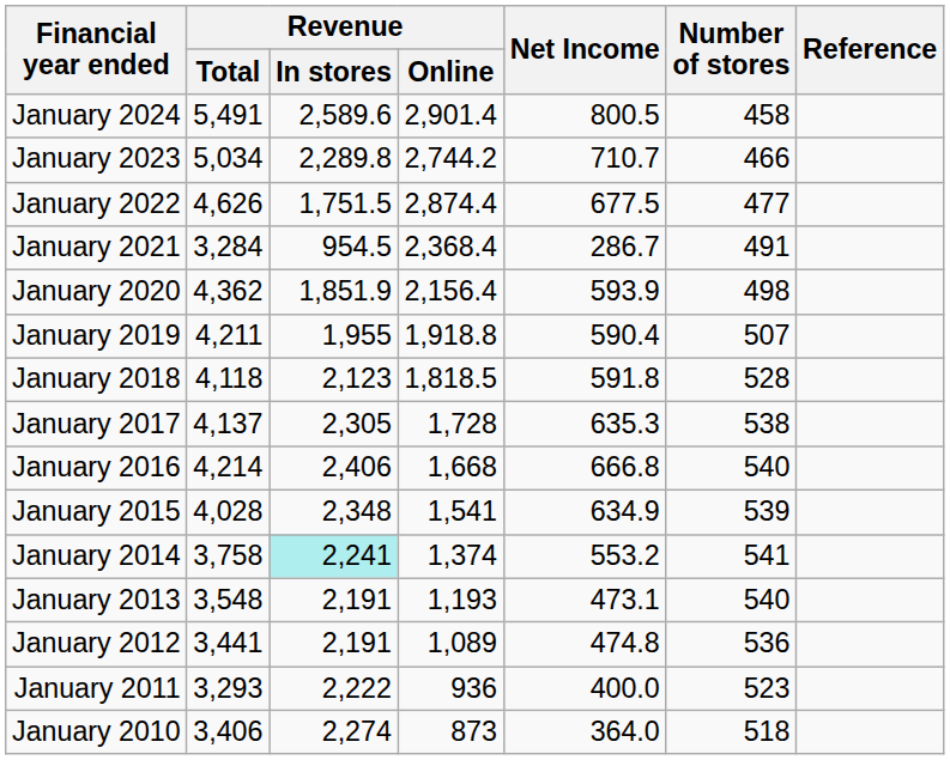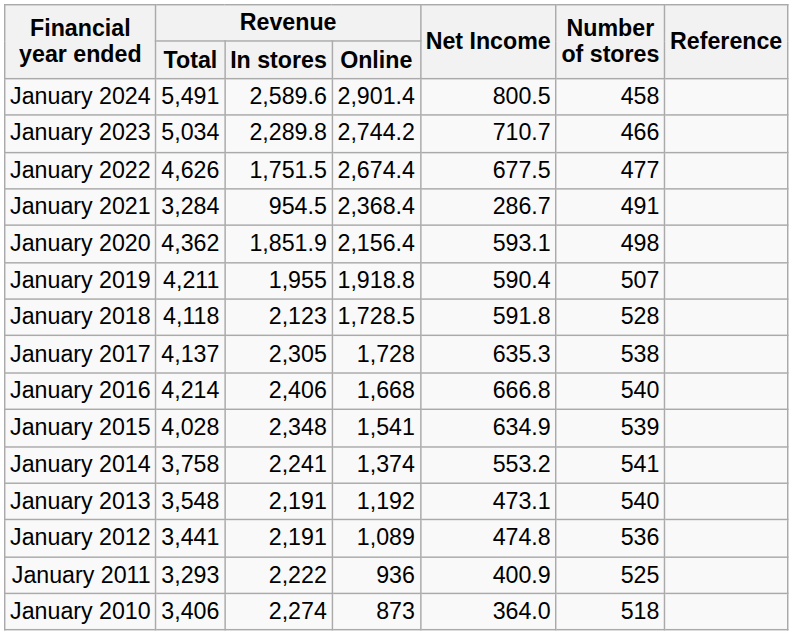January 2022 | Revenue / Online: 2,874.4 -> 2,674.4
January 2020 | Net Income: 593.9 -> 593.1
January 2018 | Revenue / Online: 1,818.5 -> 1,728.5
January 2014 | Revenue / In stores: paleturquoise background -> no background
January 2013 | Revenue / Online: 1,193 -> 1,192
January 2011 | Net Income: 400.0 -> 400.9
January 2011 | Number of stores: 523 -> 525
